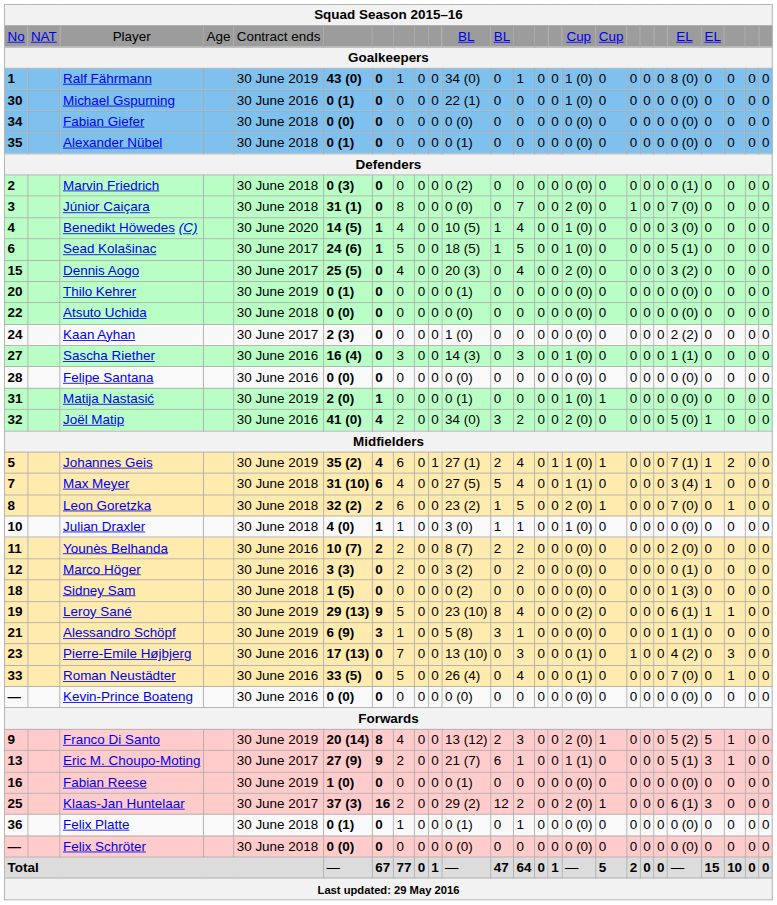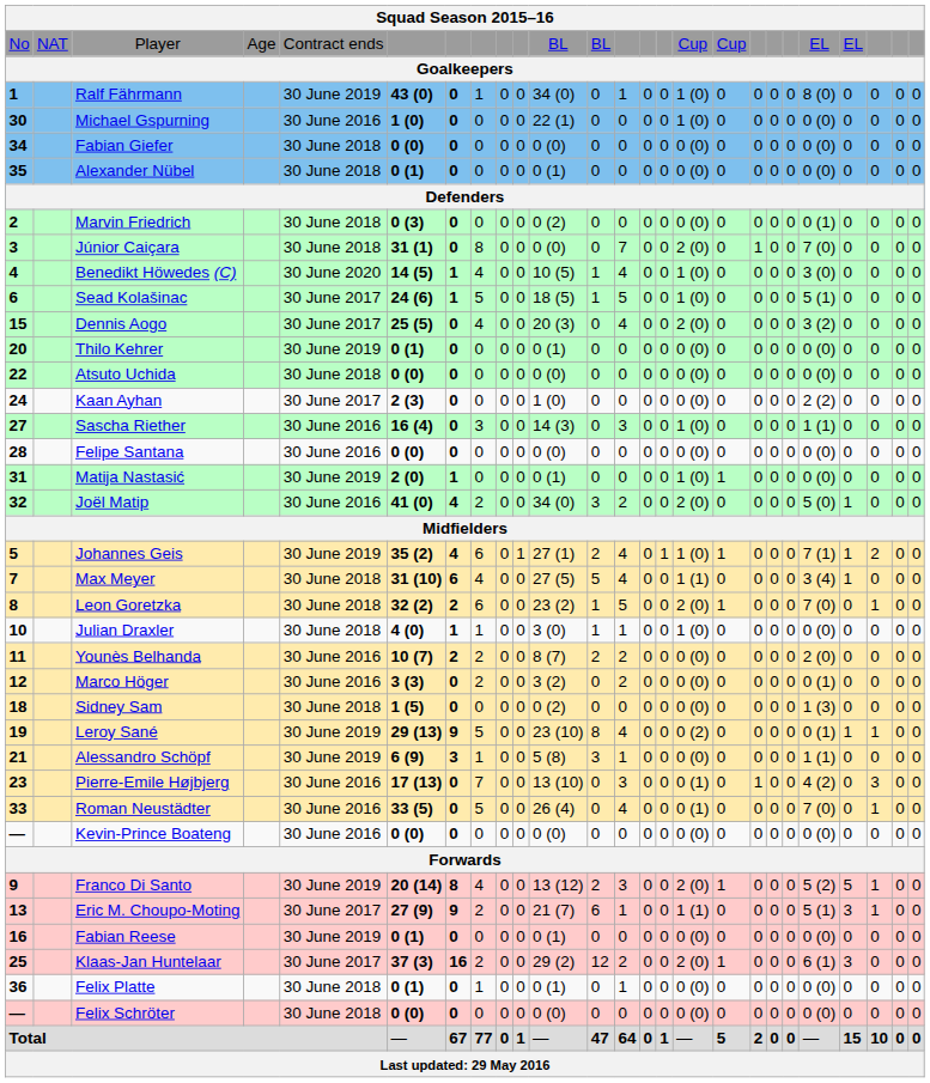Michael Gspurning | column 6: 0 (1) -> 1 (0)
Leroy Sané | column 21: 6 (1) -> 0 (1)
Fabian Reese | column 6: 1 (0) -> 0 (1)
